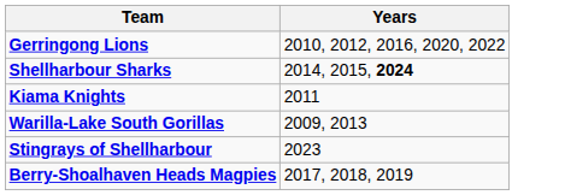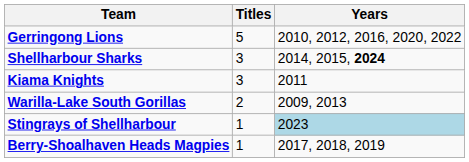+ column: Titles | 5 | 3 | 3 | 2 | 1 | 1
Stingrays of Shellharbour | Years: no background -> lightblue background
